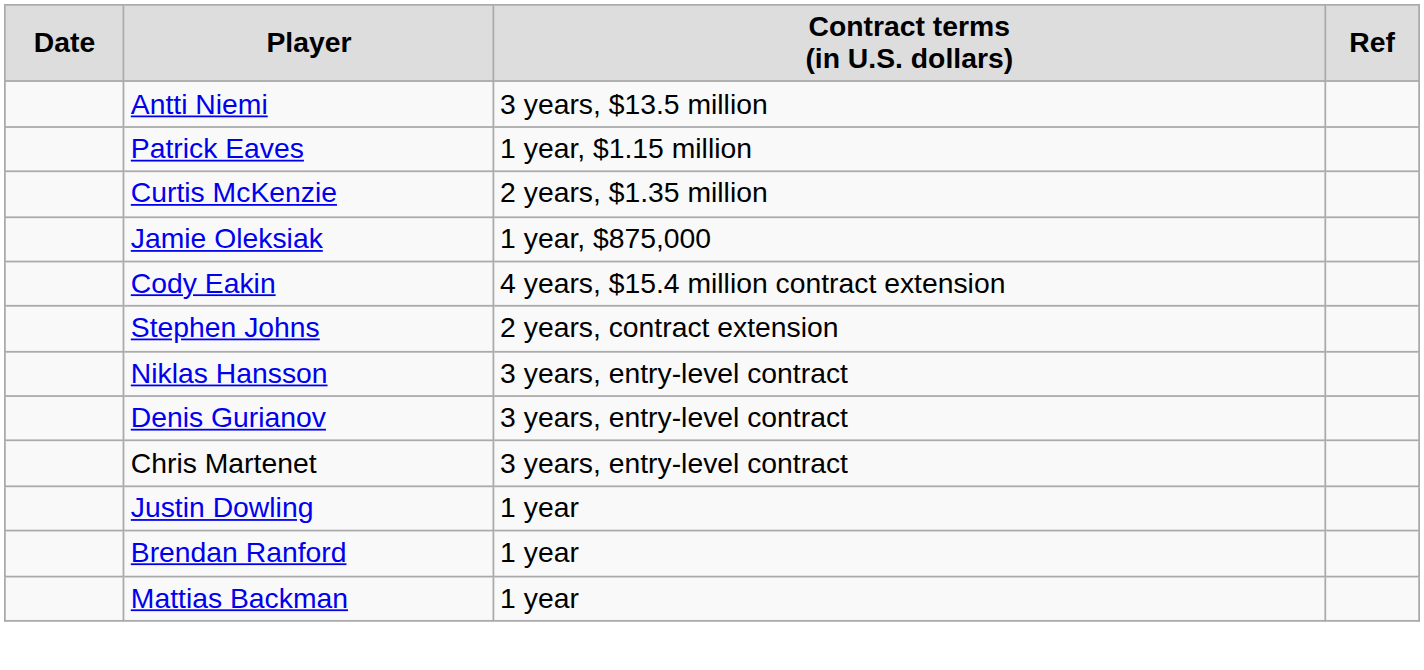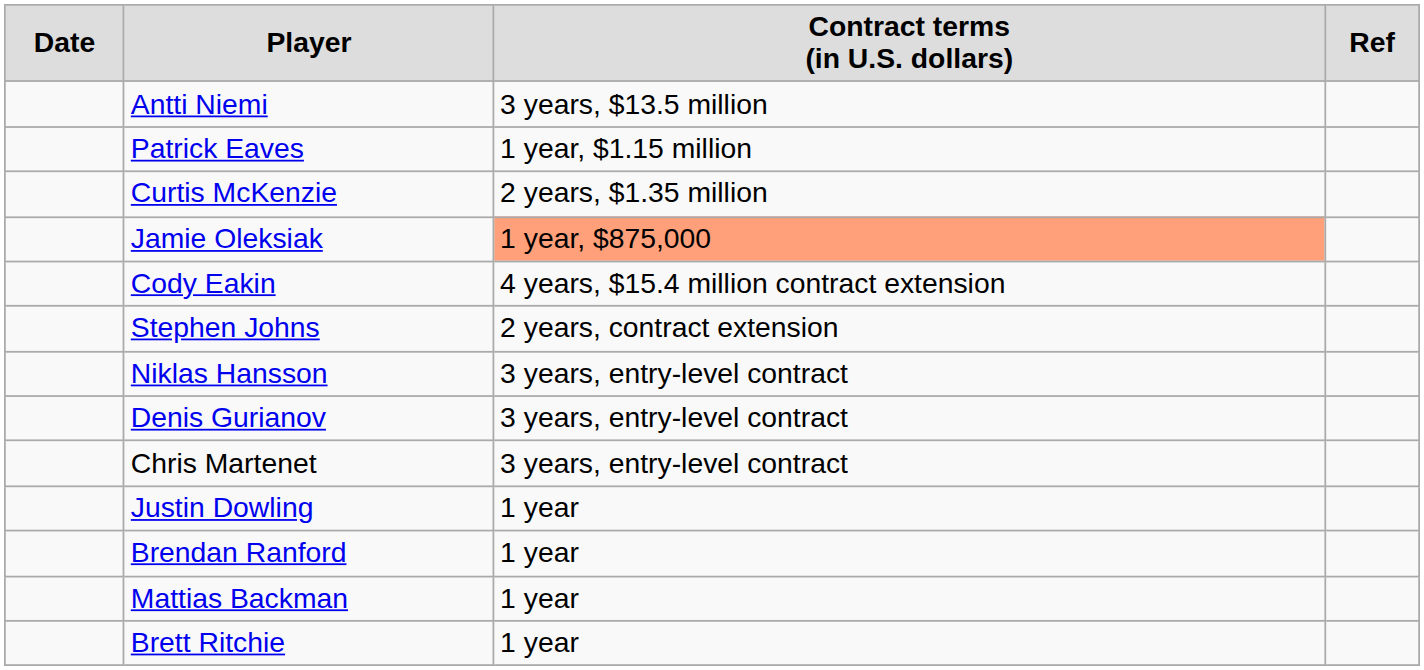Jamie Oleksiak | column 3: no background -> lightsalmon background
+ row: Brett Ritchie | 1 year
